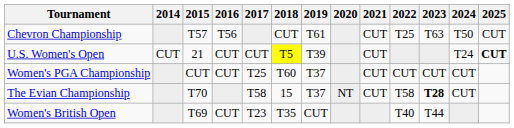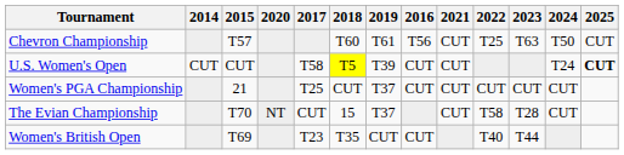columns swapped: 2016 <-> 2020
Chevron Championship | 2018: CUT -> T60
U.S. Women's Open | 2015: 21 -> CUT
U.S. Women's Open | 2017: CUT -> T58
Women's PGA Championship | 2015: CUT -> 21
Women's PGA Championship | 2018: T60 -> CUT
The Evian Championship | 2017: T58 -> CUT
The Evian Championship | 2023: bold -> normal
